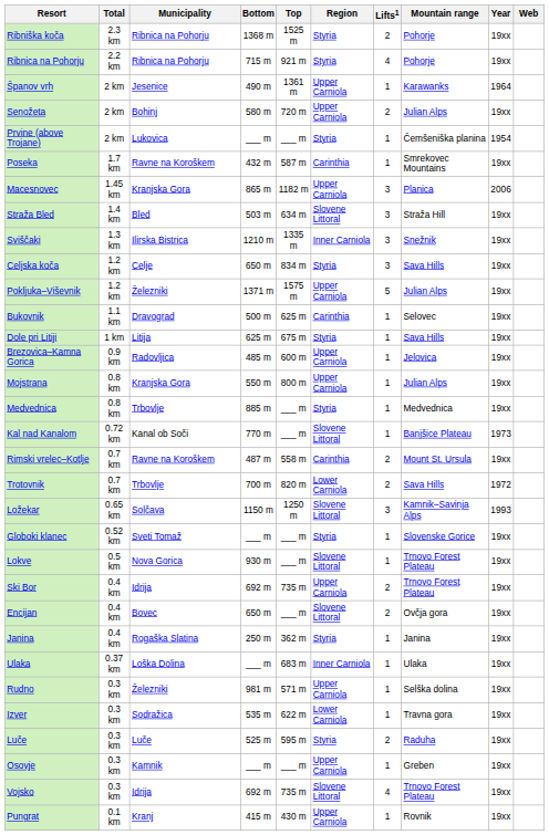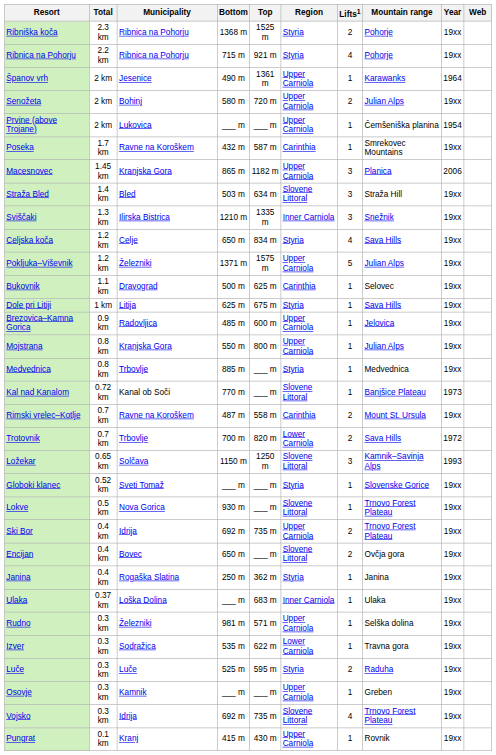Prvine (above Trojane) | Region: Styria -> Upper Carniola
Celjska koča | Lifts1: 3 -> 4
